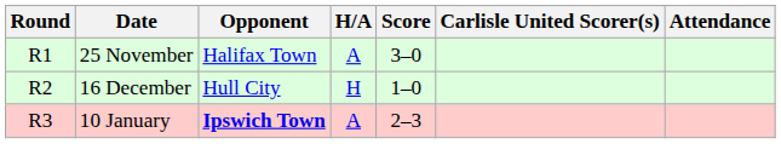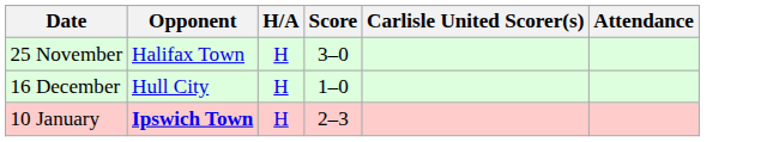- column: Round | R1 | R2 | R3
25 November | H/A: A -> H
10 January | H/A: A -> H
